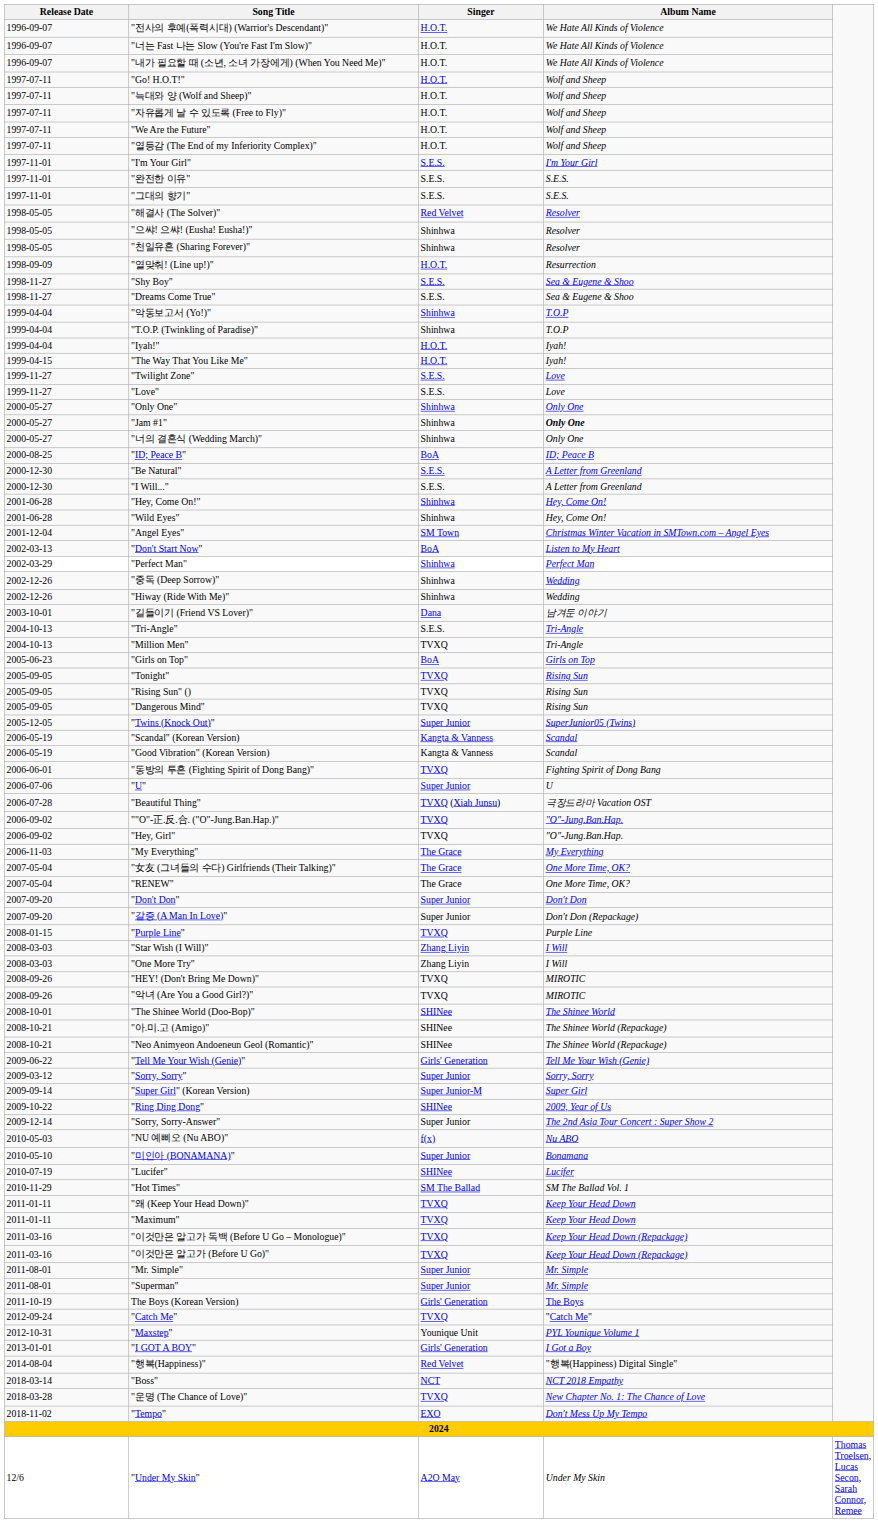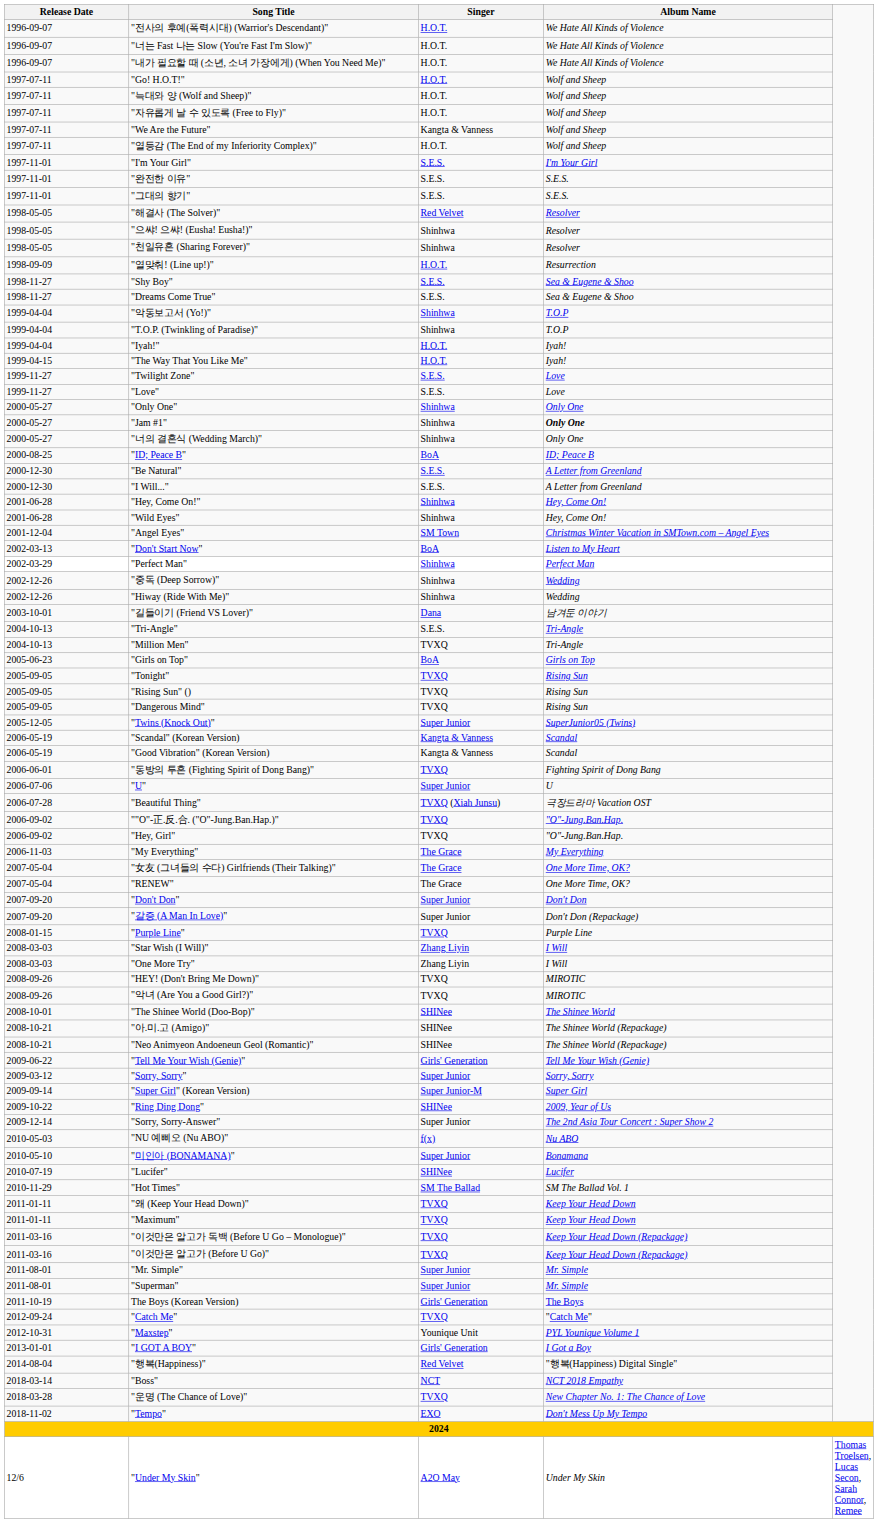"We Are the Future" | Singer: H.O.T. -> Kangta & Vanness
